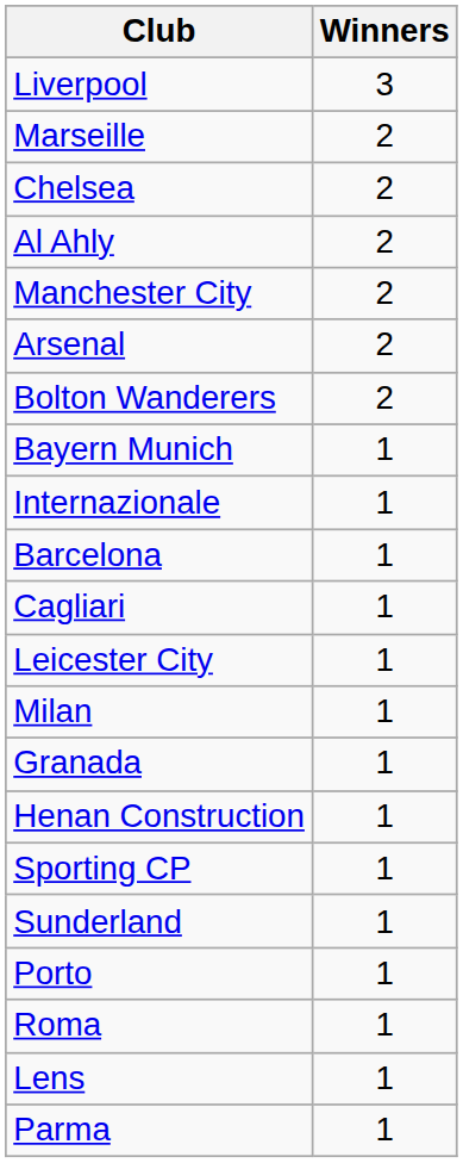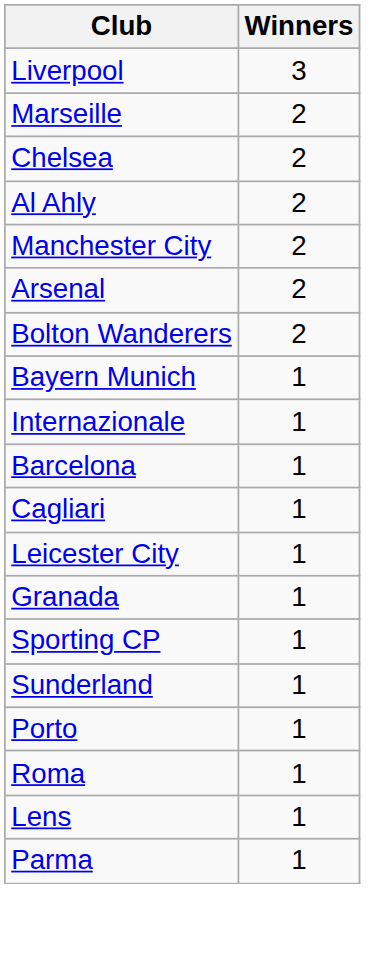- row: Milan | 1
- row: Henan Construction | 1
